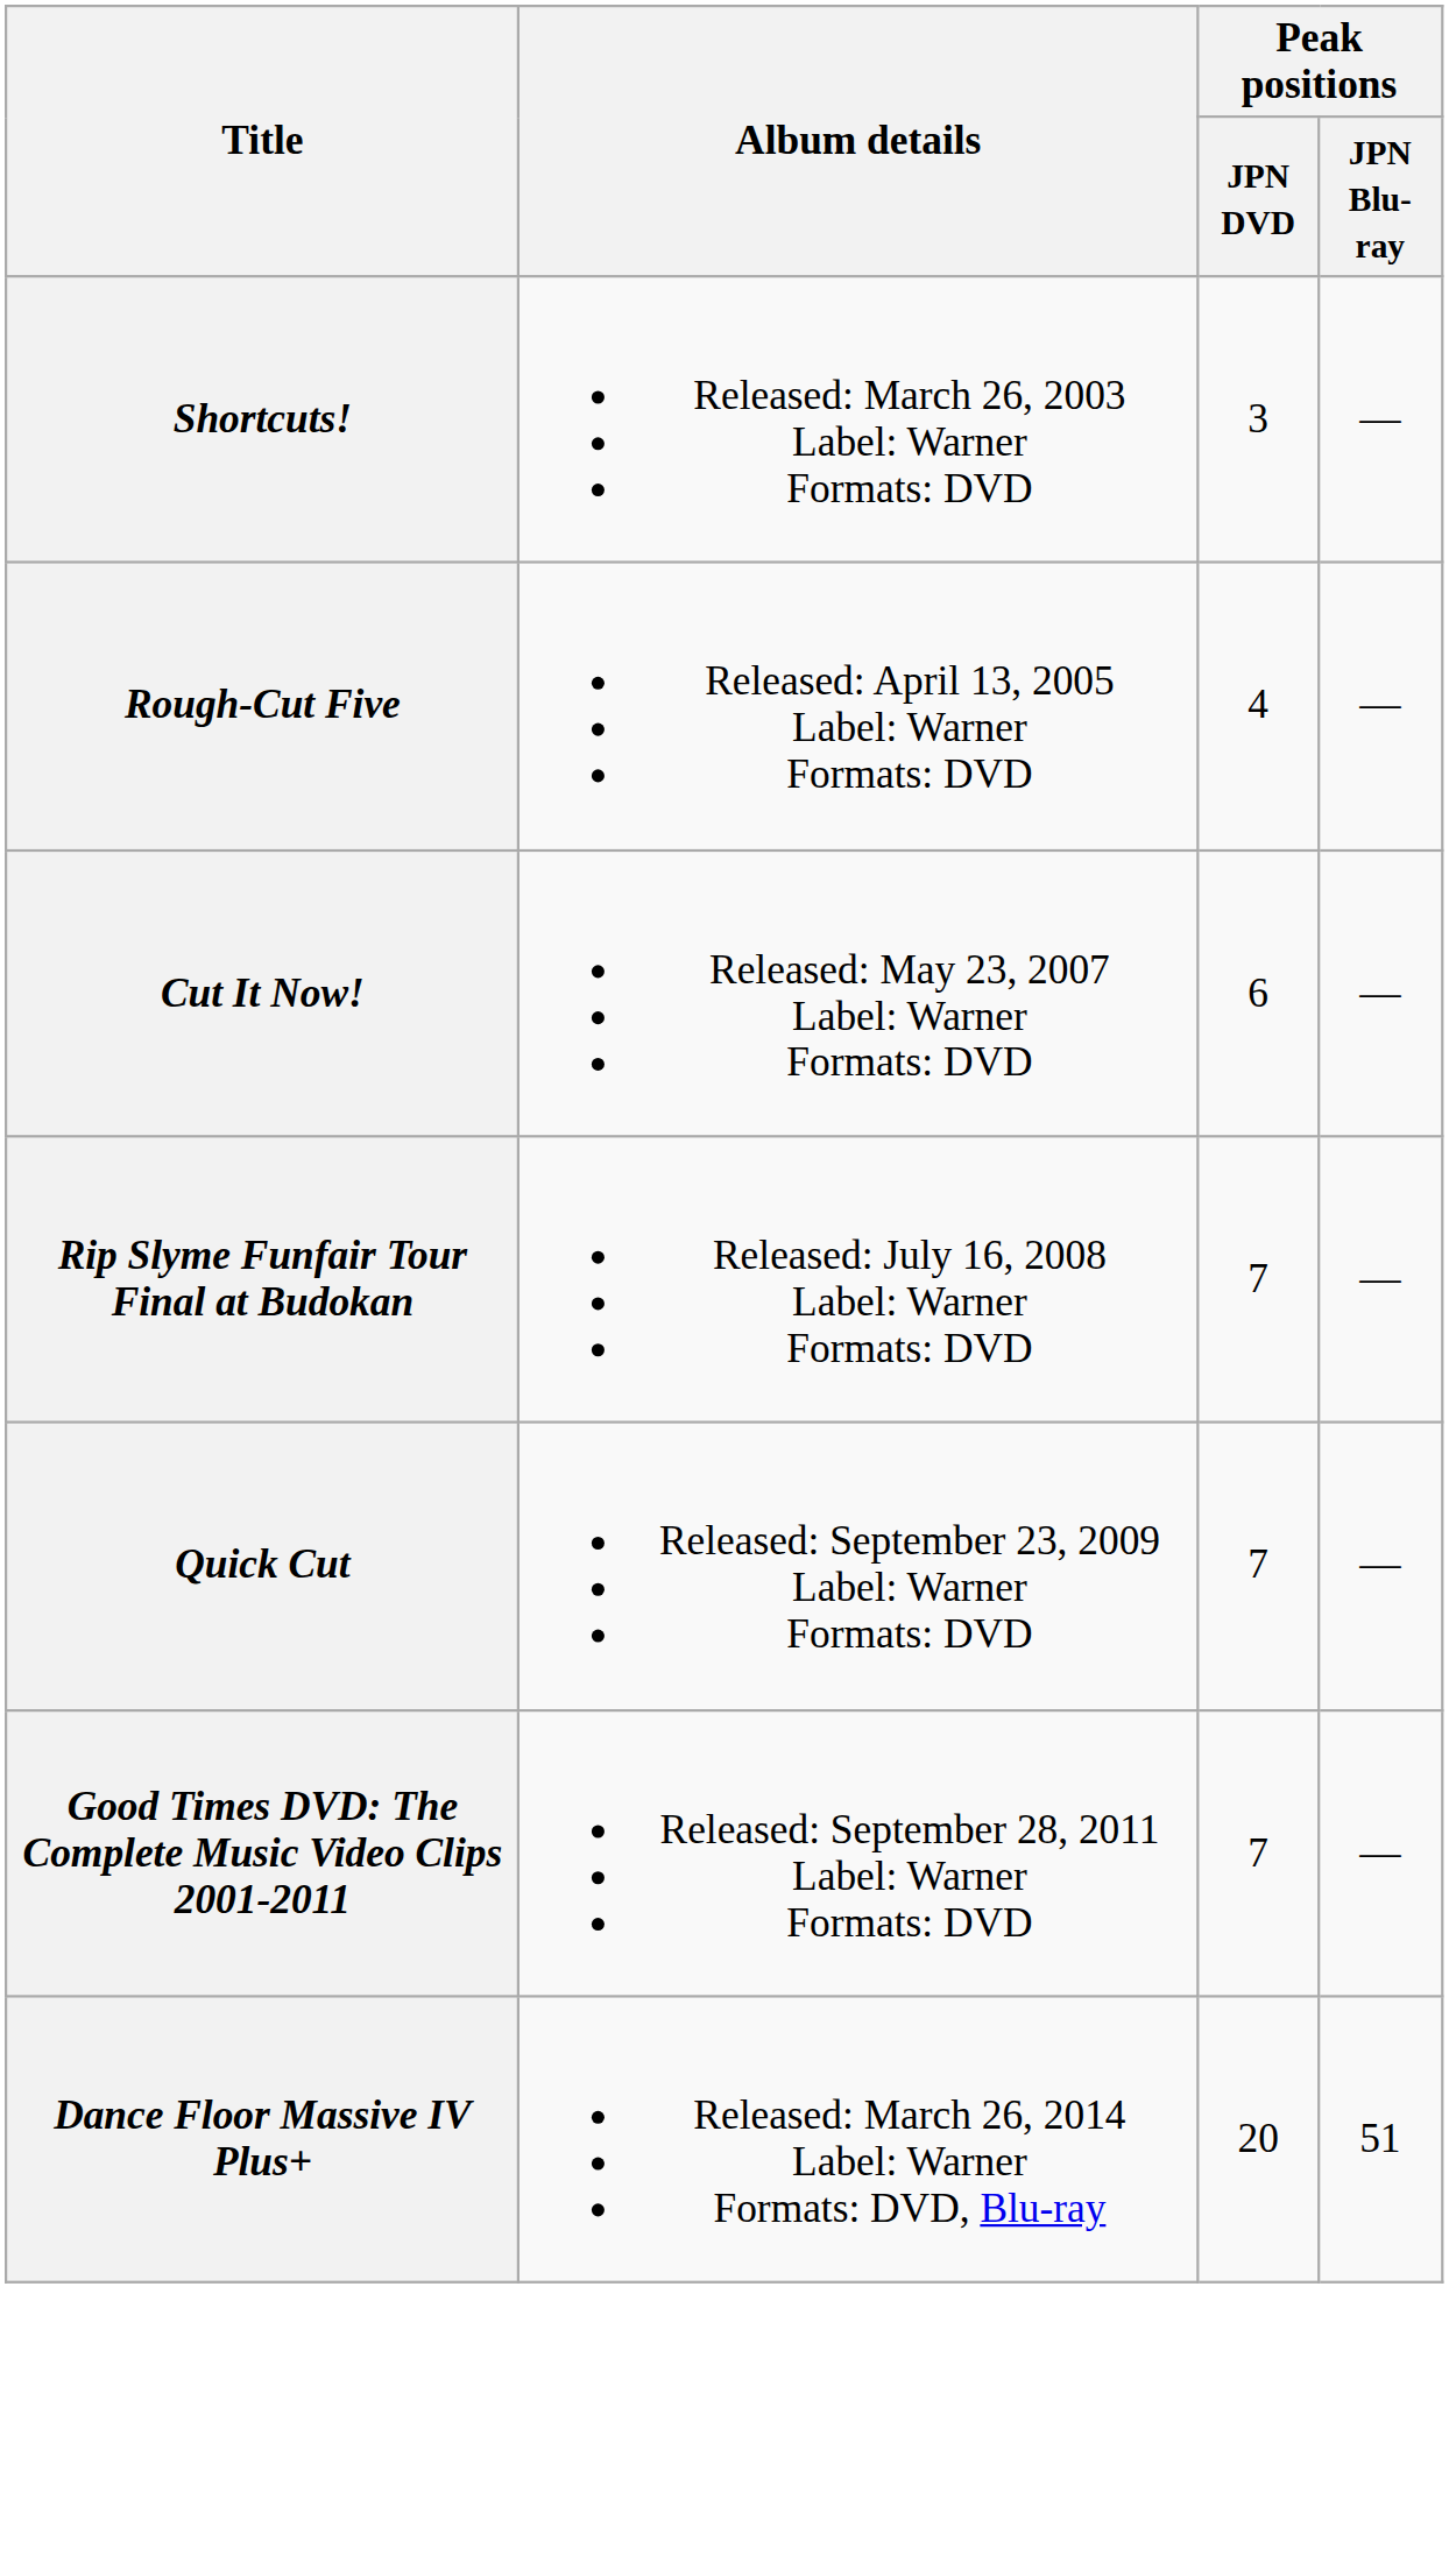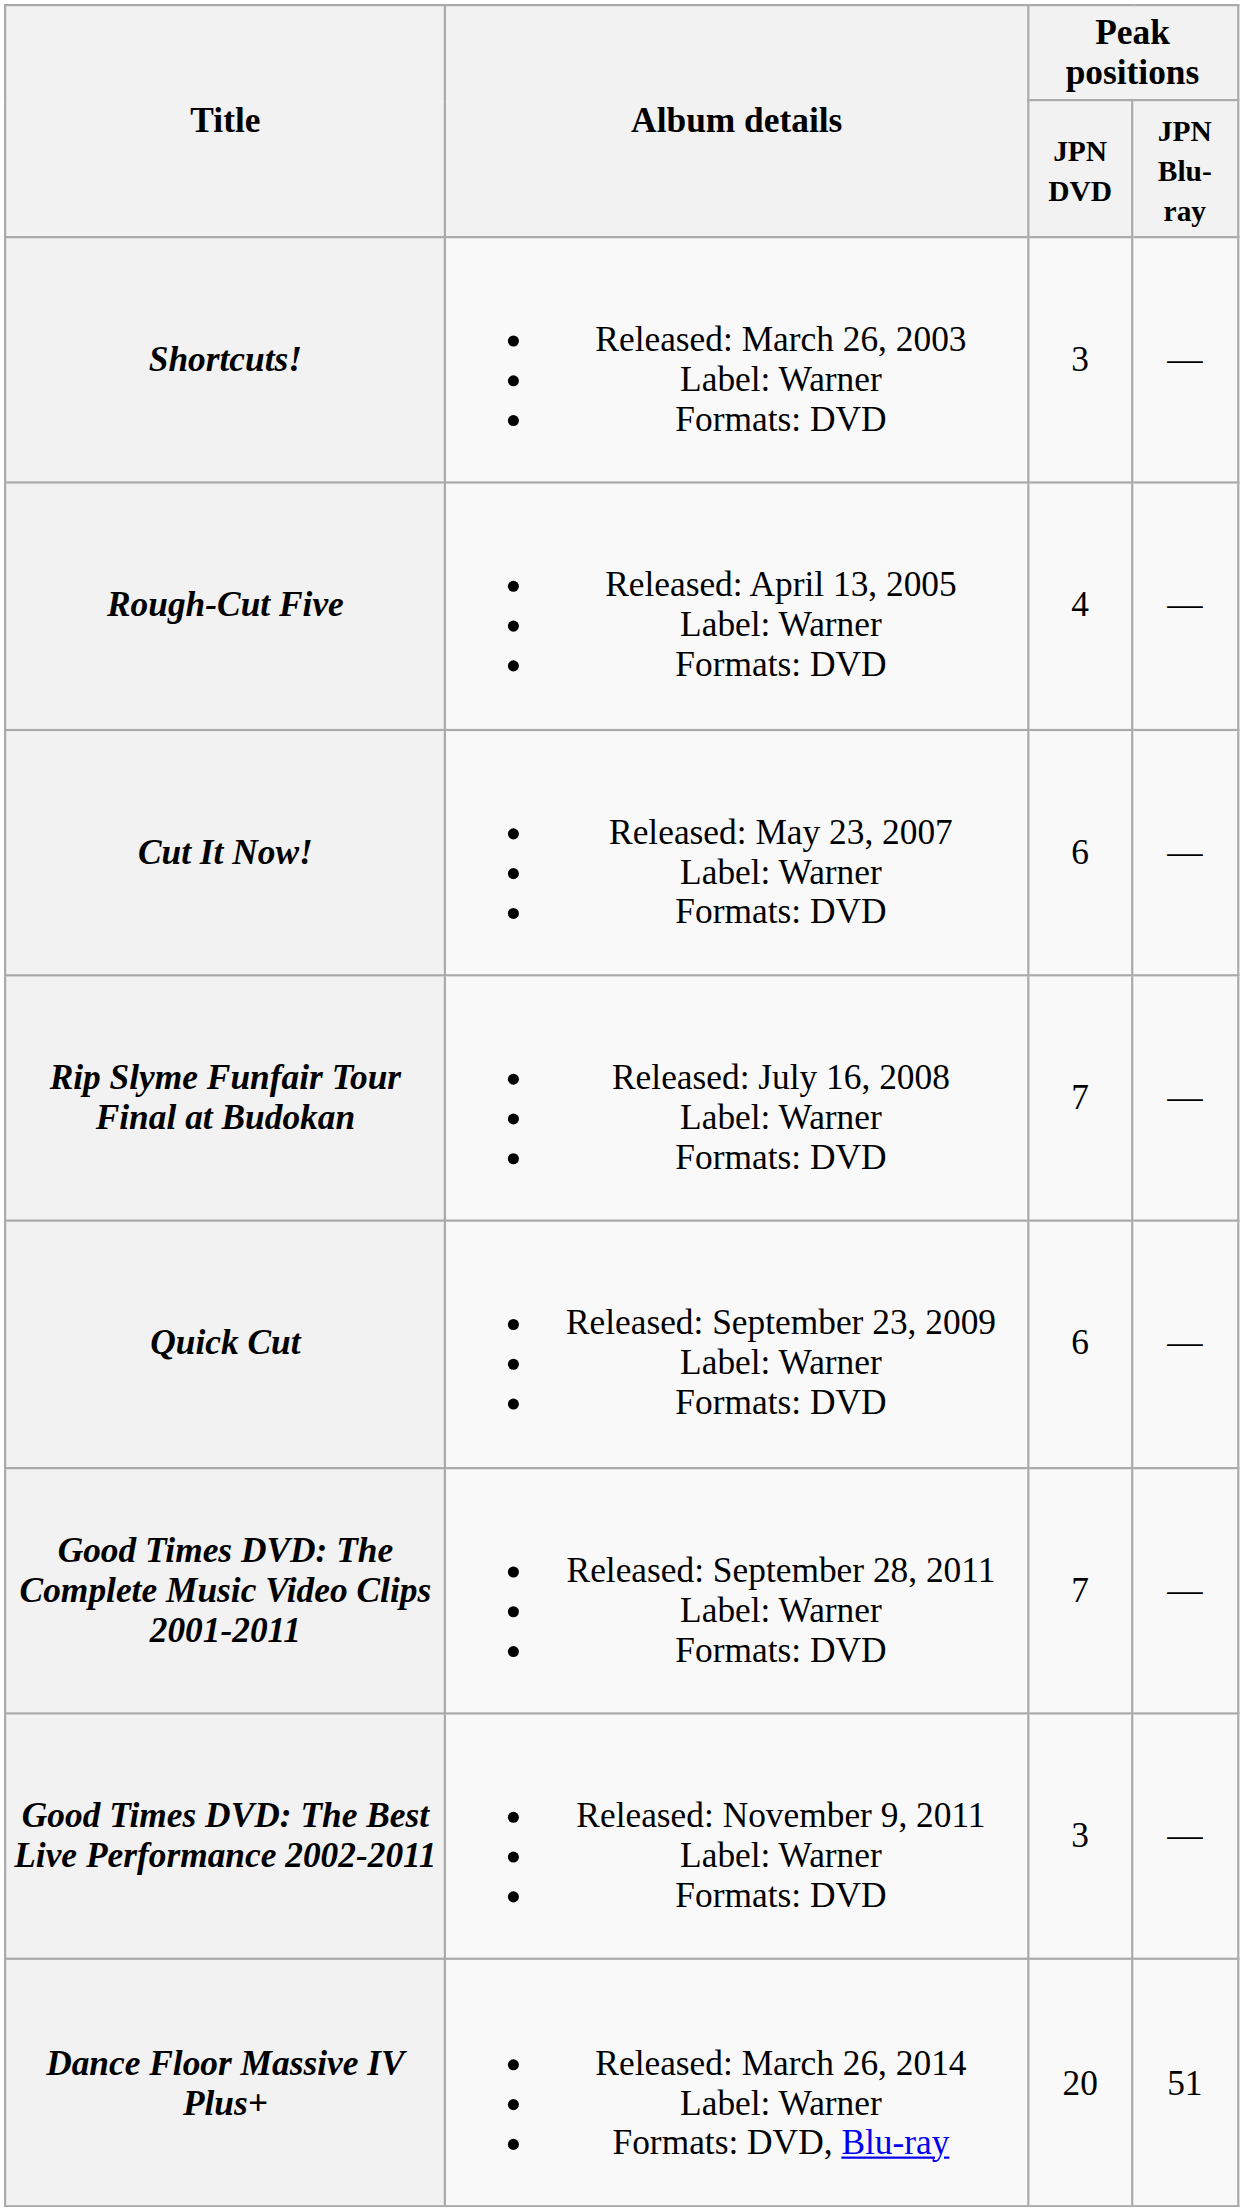Quick Cut | Peak positions / JPN DVD: 7 -> 6
+ row: Good Times DVD: The Best Live Performance 2002-2011 | Released: November 9, 2011 Label: Warner Formats: DVD | 3 | —
